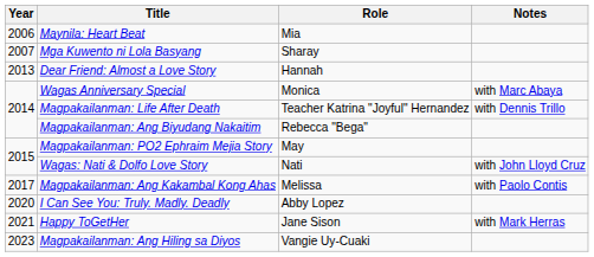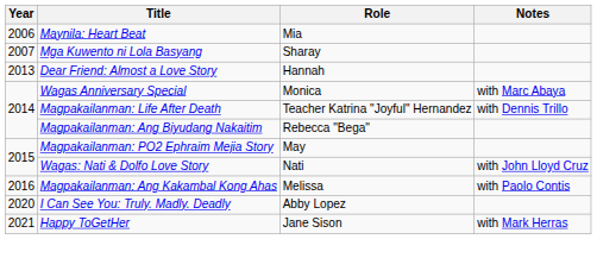Magpakailanman: Ang Kakambal Kong Ahas | Year: 2017 -> 2016
- row: 2023 | Magpakailanman: Ang Hiling sa Diyos | Vangie Uy-Cuaki
